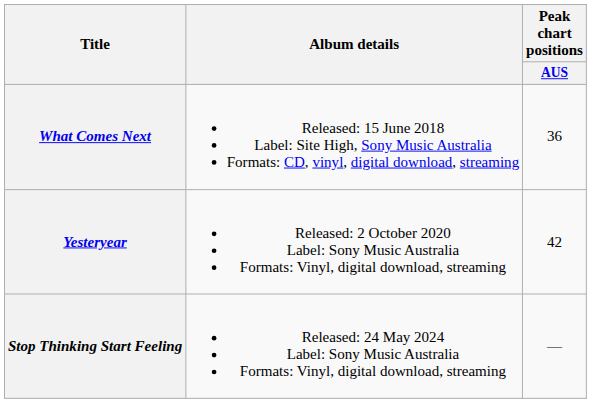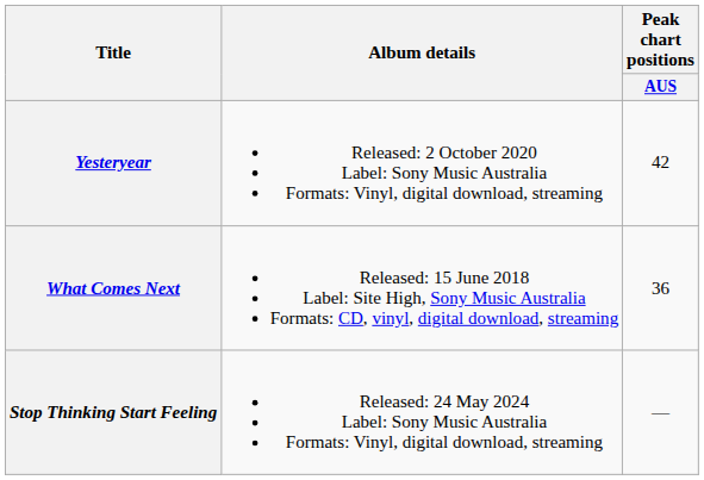rows swapped: What Comes Next <-> Yesteryear
